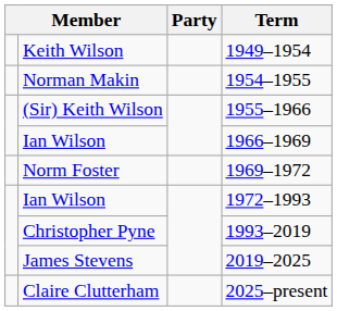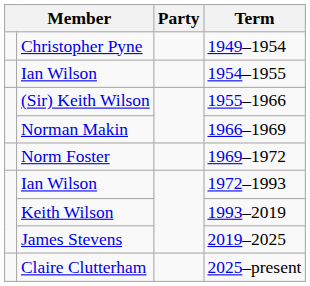1949–1954 | column 2: Keith Wilson -> Christopher Pyne
1954–1955 | column 2: Norman Makin -> Ian Wilson
1966–1969 | column 2: Ian Wilson -> Norman Makin
1993–2019 | column 2: Christopher Pyne -> Keith Wilson
